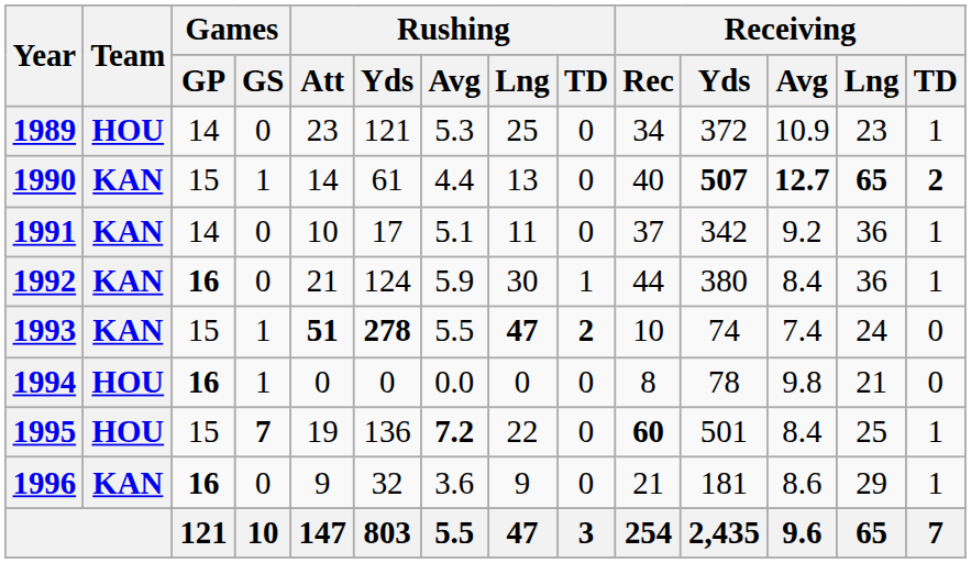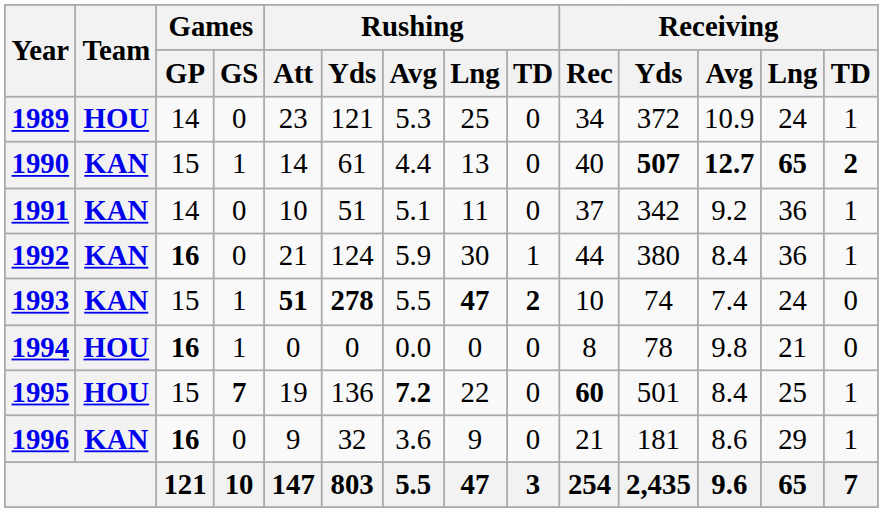1989 | Receiving / Lng: 23 -> 24
1991 | Rushing / Yds: 17 -> 51
